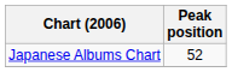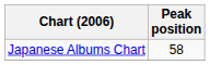Japanese Albums Chart | Peak position: 52 -> 58
